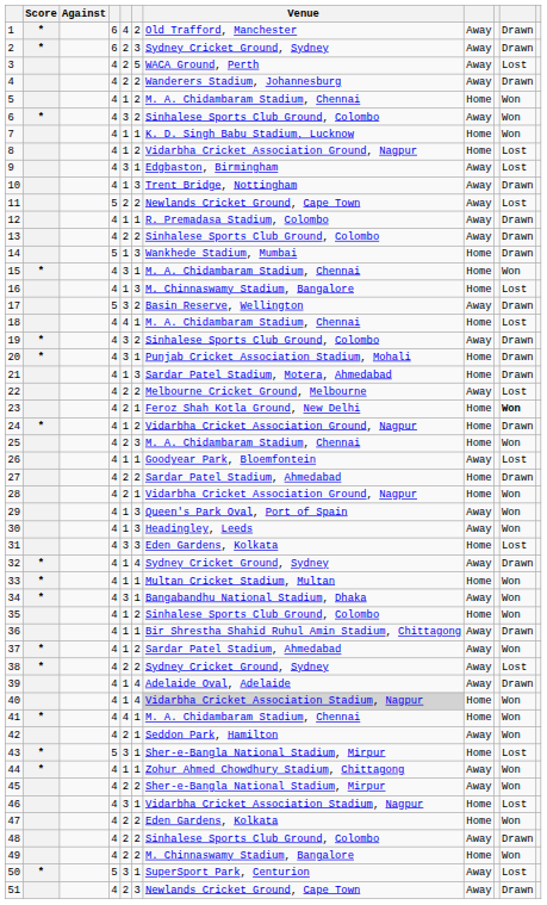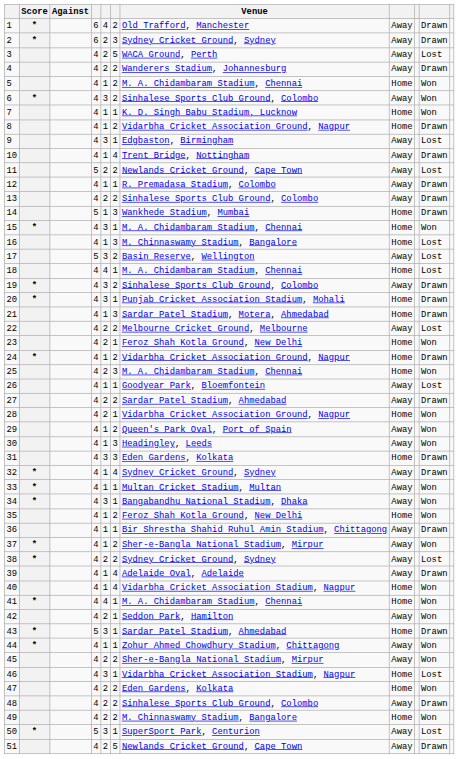8 | column 10: Lost -> Drawn
10 | column 6: 3 -> 4
17 | column 10: Drawn -> Lost
23 | column 10: bold -> normal
27 | column 8: Home -> Away
29 | column 6: 3 -> 2
31 | column 10: Lost -> Drawn
33 | column 8: Home -> Away
35 | Venue: Sinhalese Sports Club Ground, Colombo -> Feroz Shah Kotla Ground, New Delhi
37 | Venue: Sardar Patel Stadium, Ahmedabad -> Sher-e-Bangla National Stadium, Mirpur
40 | Venue: lightgrey background -> no background
43 | Venue: Sher-e-Bangla National Stadium, Mirpur -> Sardar Patel Stadium, Ahmedabad
43 | column 10: Lost -> Drawn
51 | column 6: 3 -> 5
